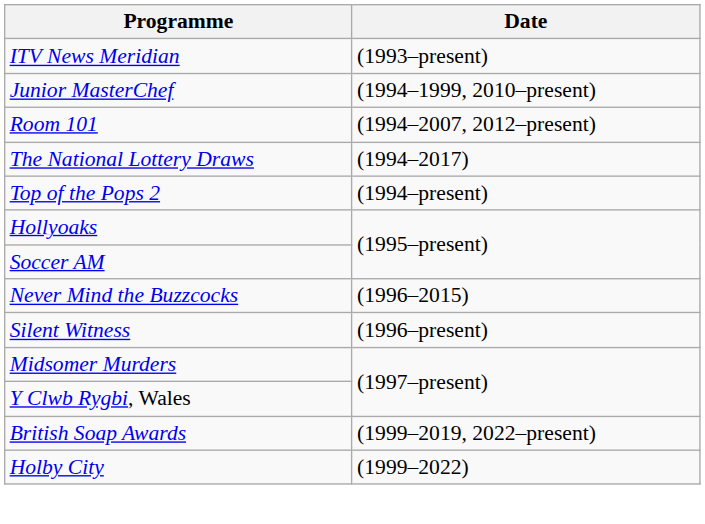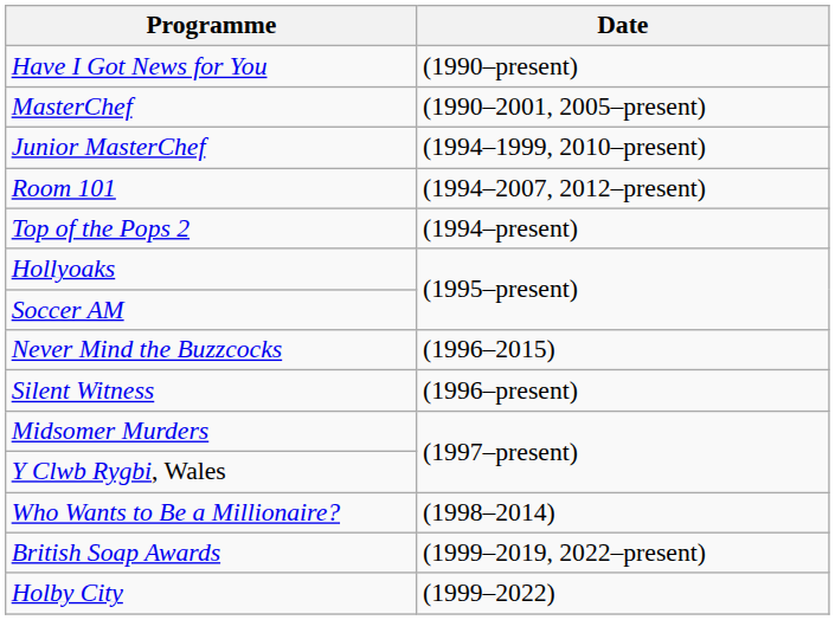+ row: Have I Got News for You | (1990–present)
+ row: MasterChef | (1990–2001, 2005–present)
- row: ITV News Meridian | (1993–present)
- row: The National Lottery Draws | (1994–2017)
+ row: Who Wants to Be a Millionaire? | (1998–2014)
